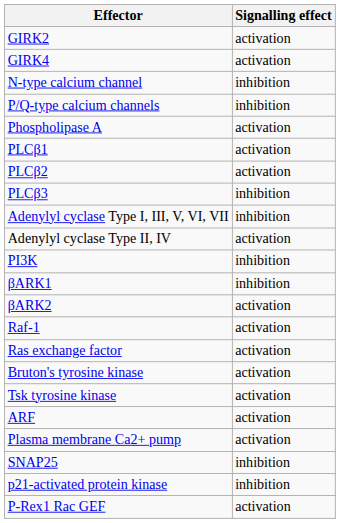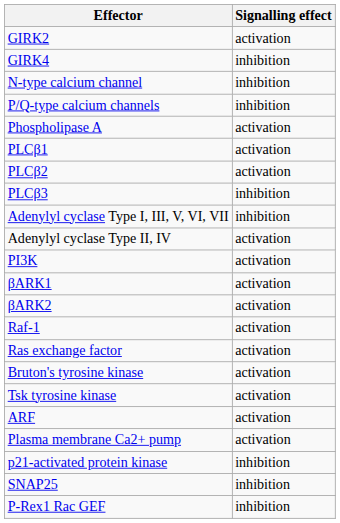GIRK4 | Signalling effect: activation -> inhibition
PI3K | Signalling effect: inhibition -> activation
βARK1 | Signalling effect: inhibition -> activation
rows swapped: p21-activated protein kinase <-> SNAP25
P-Rex1 Rac GEF | Signalling effect: activation -> inhibition
